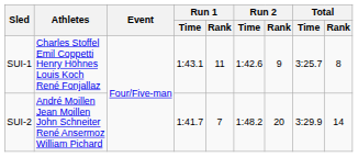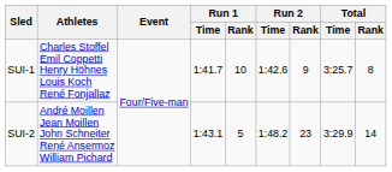SUI-1 | Run 1 / Time: 1:43.1 -> 1:41.7
SUI-1 | Run 1 / Rank: 11 -> 10
SUI-2 | Run 1 / Time: 1:41.7 -> 1:43.1
SUI-2 | Run 1 / Rank: 7 -> 5
SUI-2 | Run 2 / Rank: 20 -> 23
